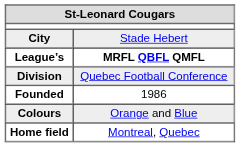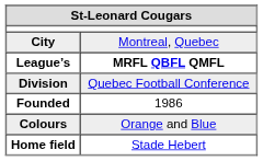City | column 2: Stade Hebert -> Montreal, Quebec
Home field | column 2: Montreal, Quebec -> Stade Hebert
